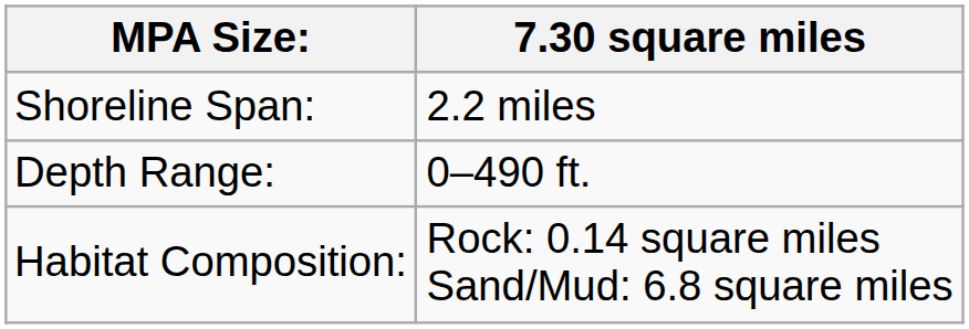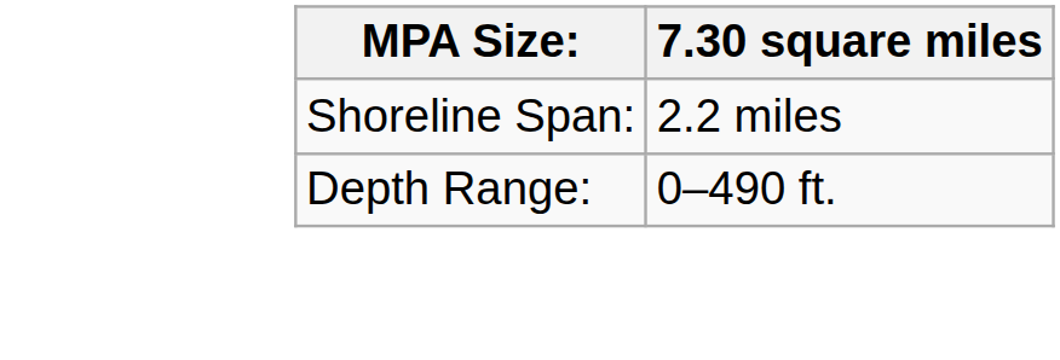- row: Habitat Composition: | Rock: 0.14 square miles Sand/Mud: 6.8 square miles
